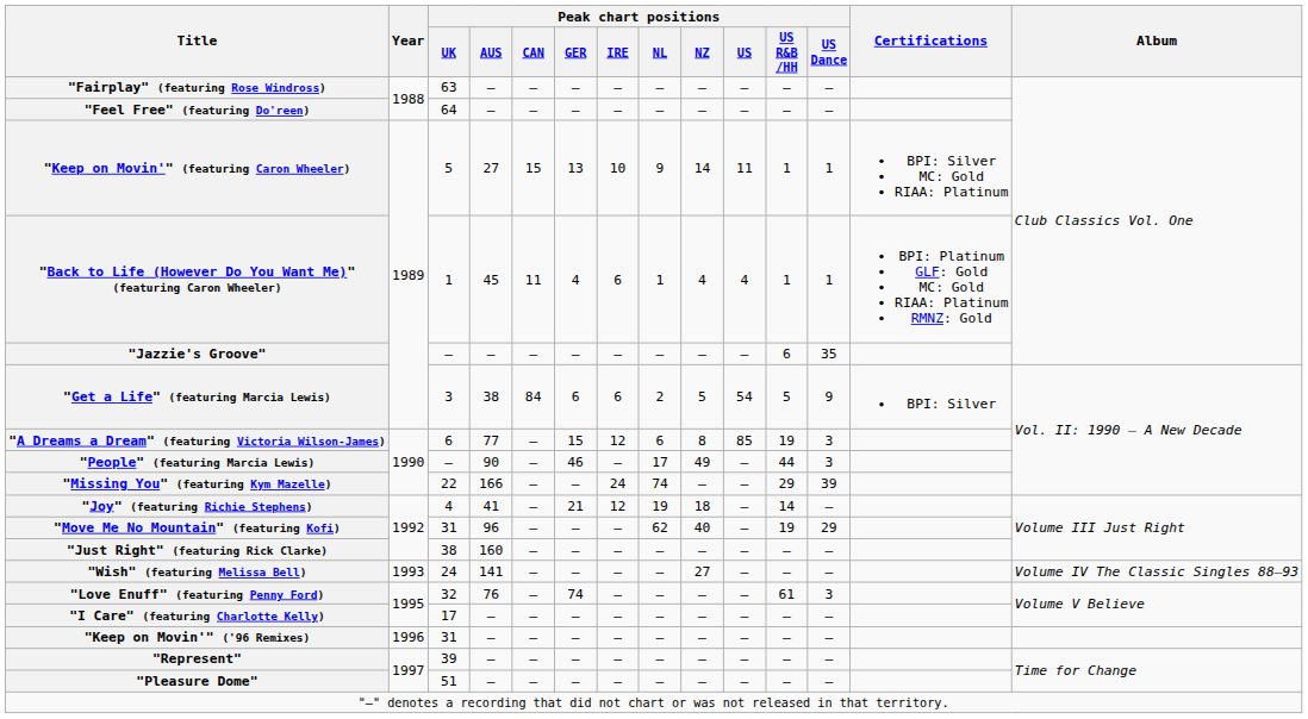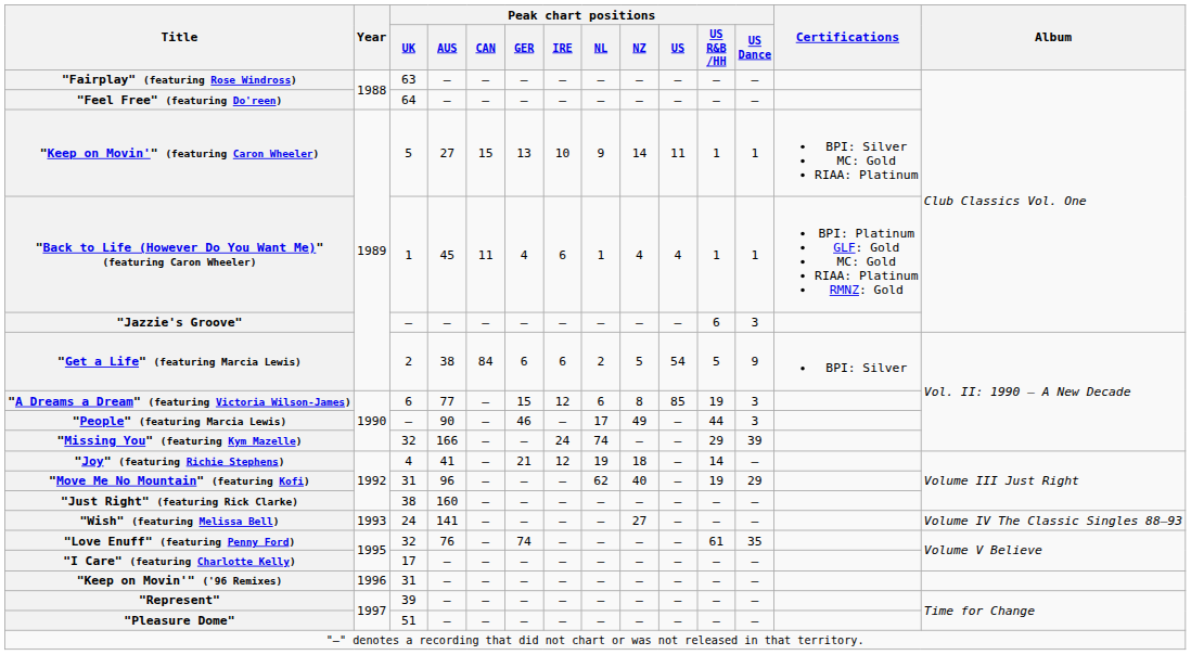"Jazzie's Groove" | Peak chart positions / US Dance: 35 -> 3
"Get a Life" (featuring Marcia Lewis) | Peak chart positions / UK: 3 -> 2
"Missing You" (featuring Kym Mazelle) | Peak chart positions / UK: 22 -> 32
"Love Enuff" (featuring Penny Ford) | Peak chart positions / US Dance: 3 -> 35
